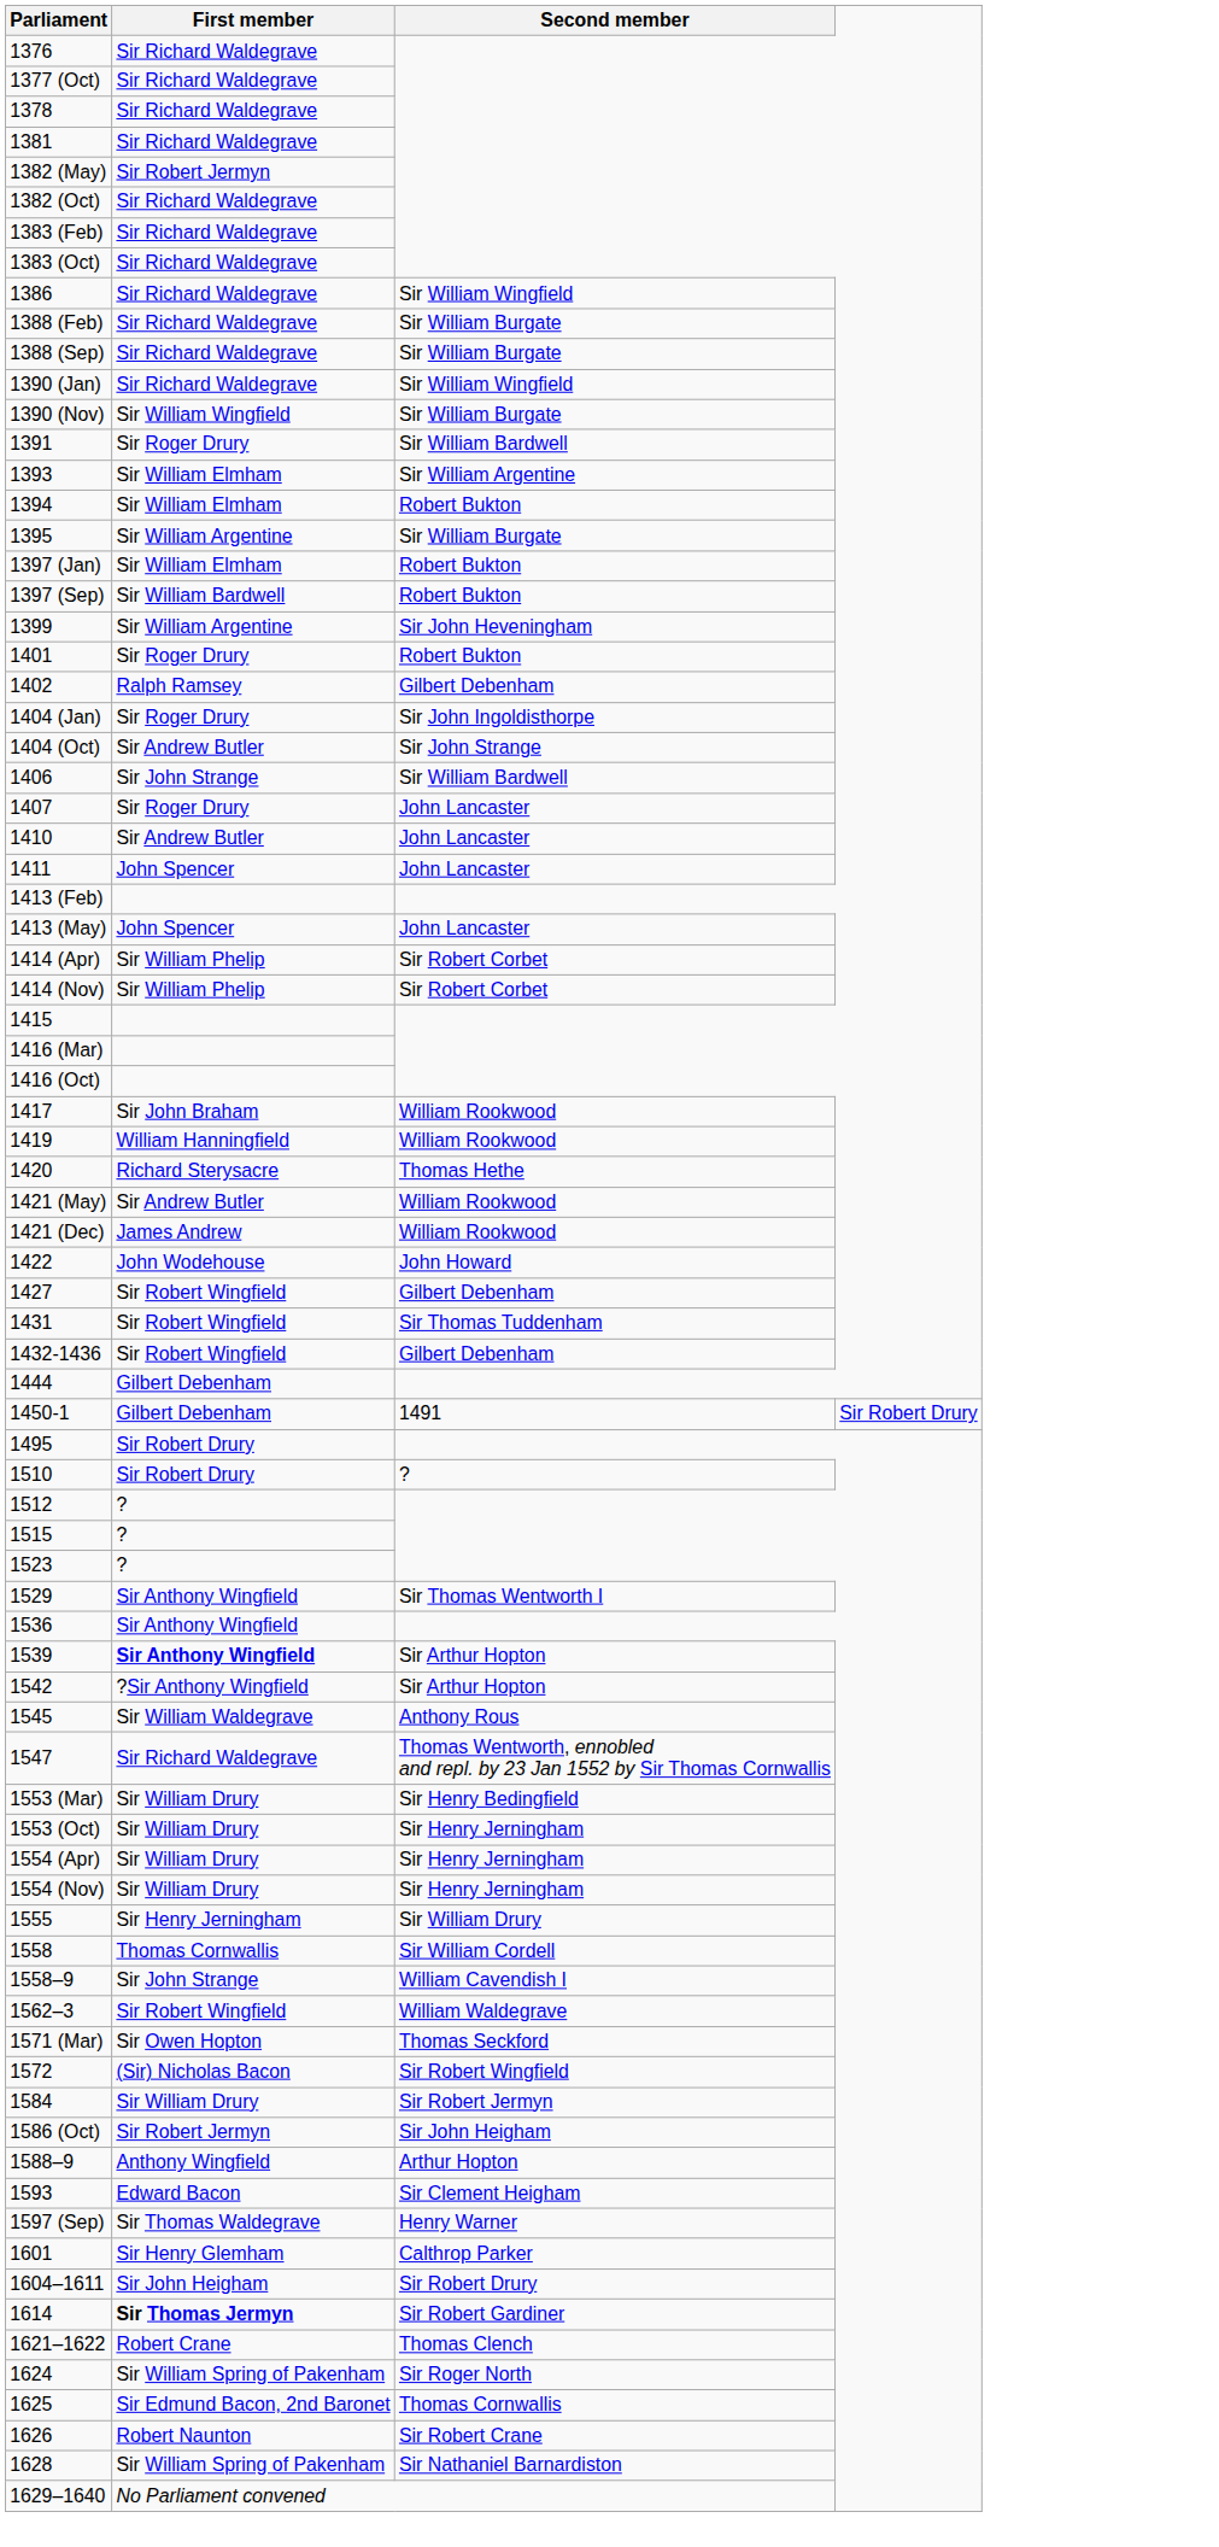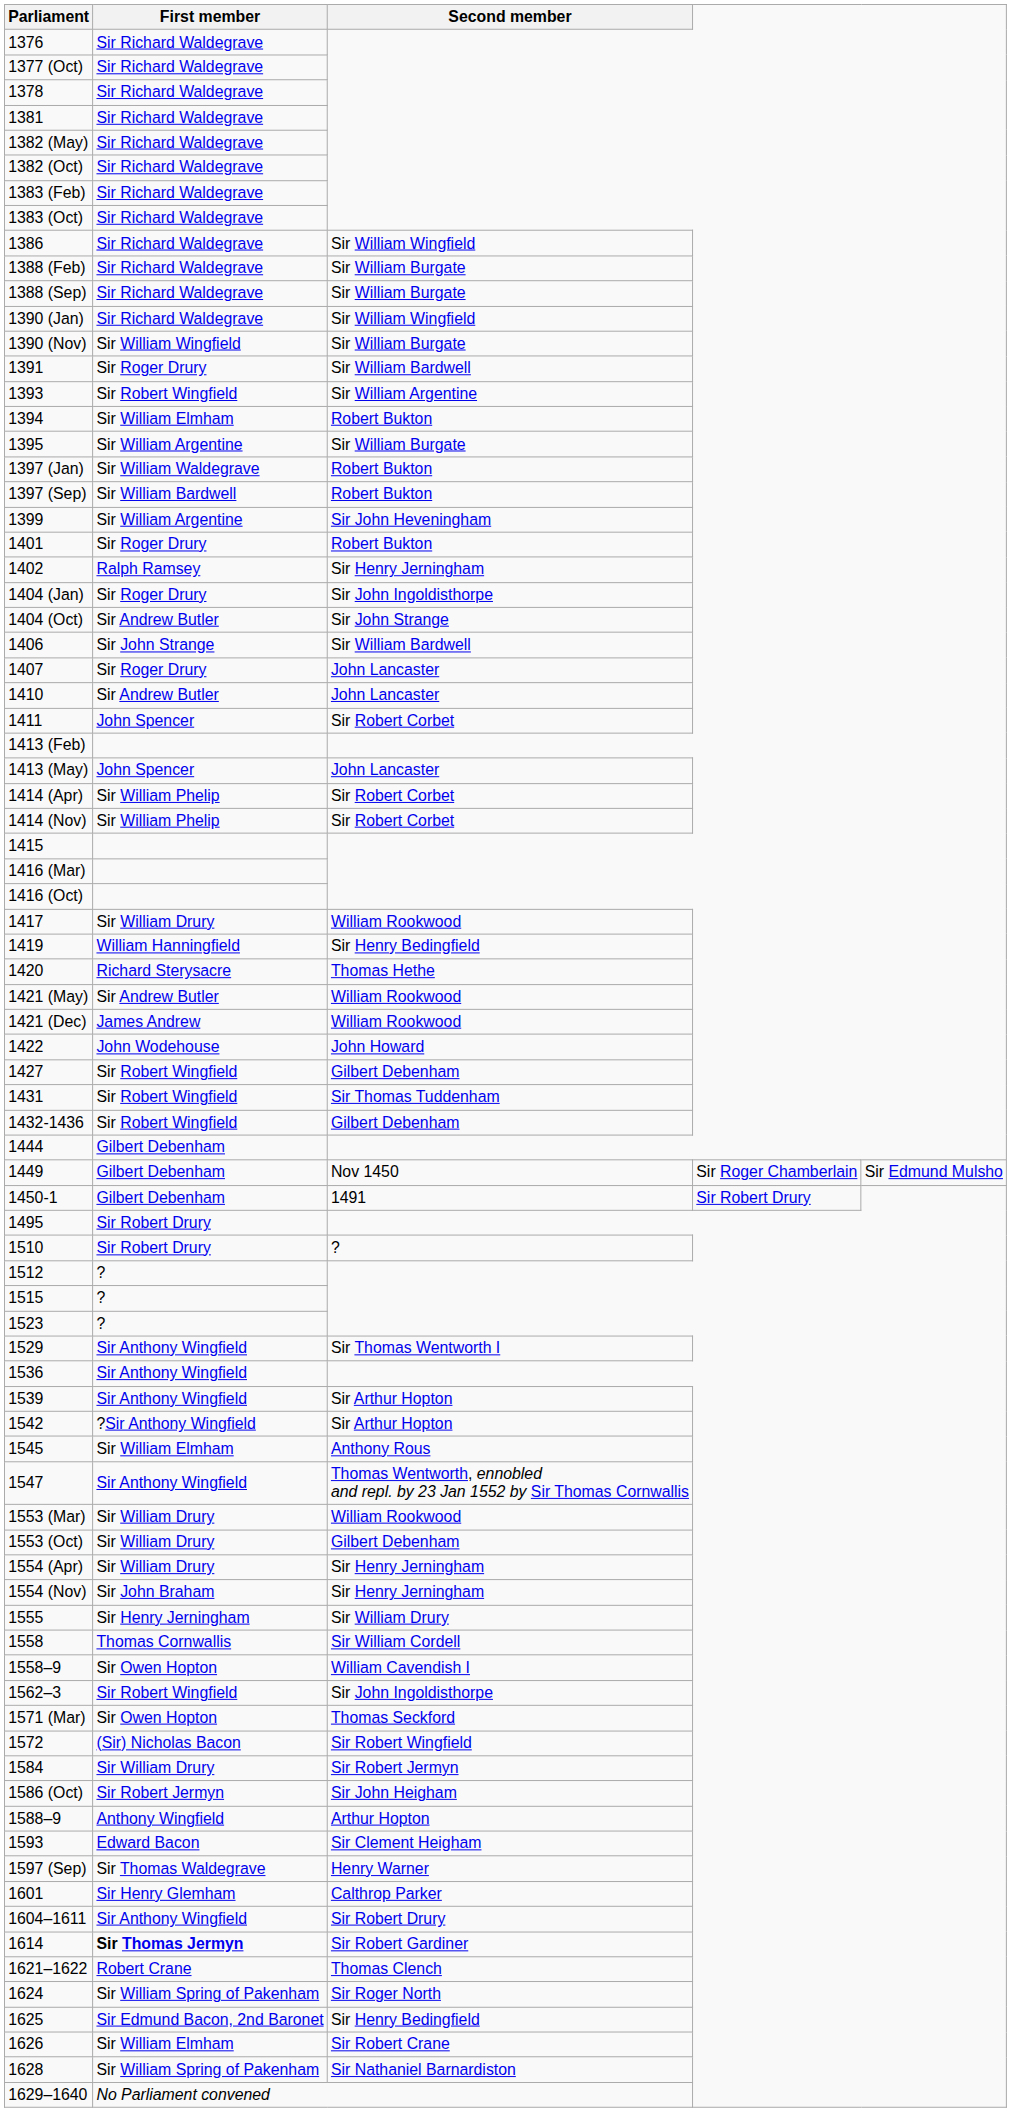1382 (May) | First member: Sir Robert Jermyn -> Sir Richard Waldegrave
1393 | First member: Sir William Elmham -> Sir Robert Wingfield
1397 (Jan) | First member: Sir William Elmham -> Sir William Waldegrave
1402 | Second member: Gilbert Debenham -> Sir Henry Jerningham
1411 | Second member: John Lancaster -> Sir Robert Corbet
1417 | First member: Sir John Braham -> Sir William Drury
1419 | Second member: William Rookwood -> Sir Henry Bedingfield
+ row: 1449 | Gilbert Debenham | Nov 1450 | Sir Roger Chamberlain | Sir Edmund Mulsho
1539 | First member: bold -> normal
1545 | First member: Sir William Waldegrave -> Sir William Elmham
1547 | First member: Sir Richard Waldegrave -> Sir Anthony Wingfield
1553 (Mar) | Second member: Sir Henry Bedingfield -> William Rookwood
1553 (Oct) | Second member: Sir Henry Jerningham -> Gilbert Debenham
1554 (Nov) | First member: Sir William Drury -> Sir John Braham
1558–9 | First member: Sir John Strange -> Sir Owen Hopton
1562–3 | Second member: William Waldegrave -> Sir John Ingoldisthorpe
1604–1611 | First member: Sir John Heigham -> Sir Anthony Wingfield
1625 | Second member: Thomas Cornwallis -> Sir Henry Bedingfield
1626 | First member: Robert Naunton -> Sir William Elmham
